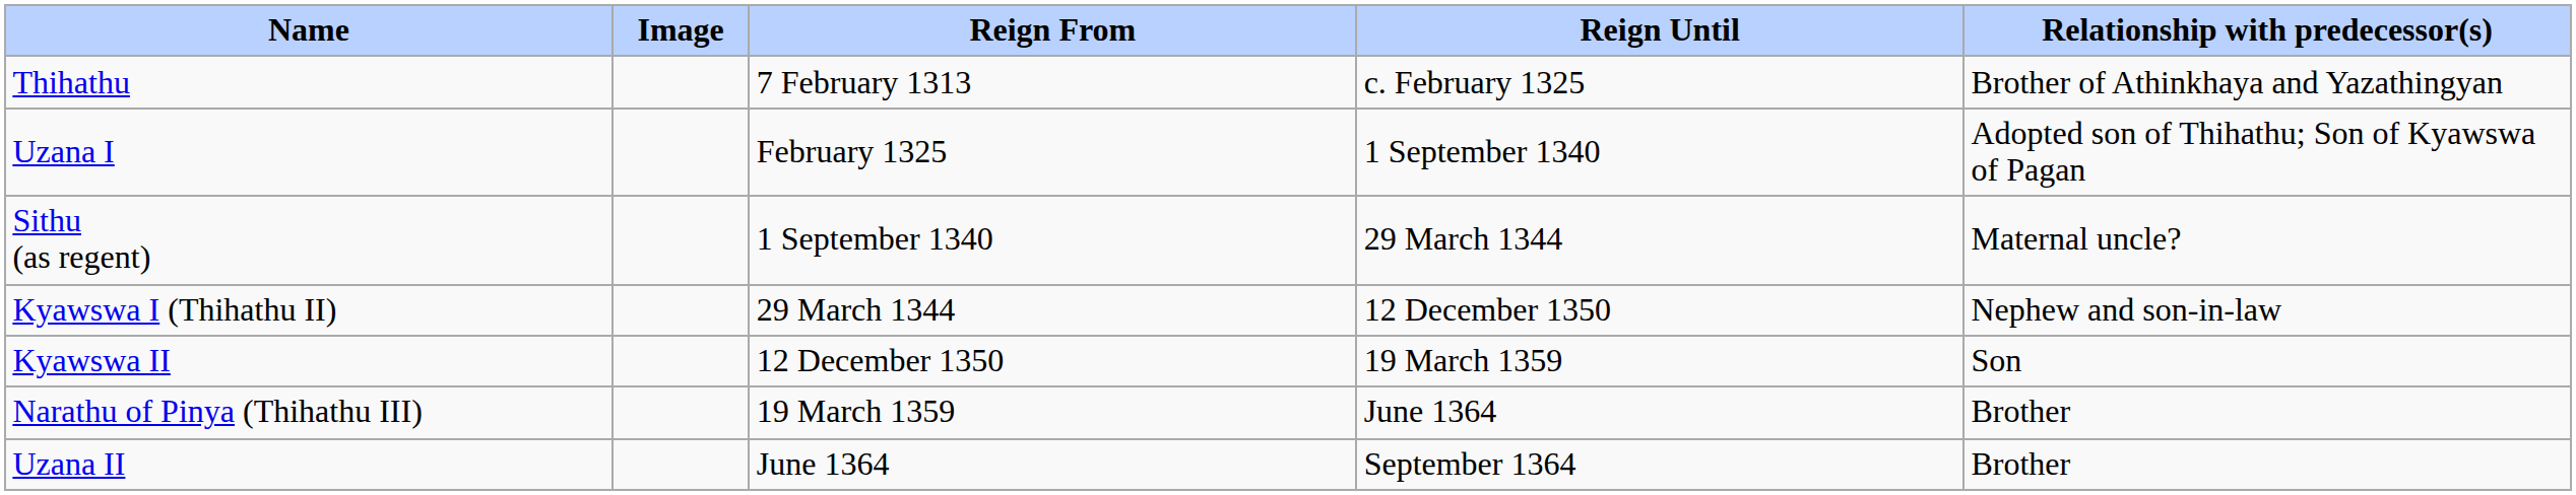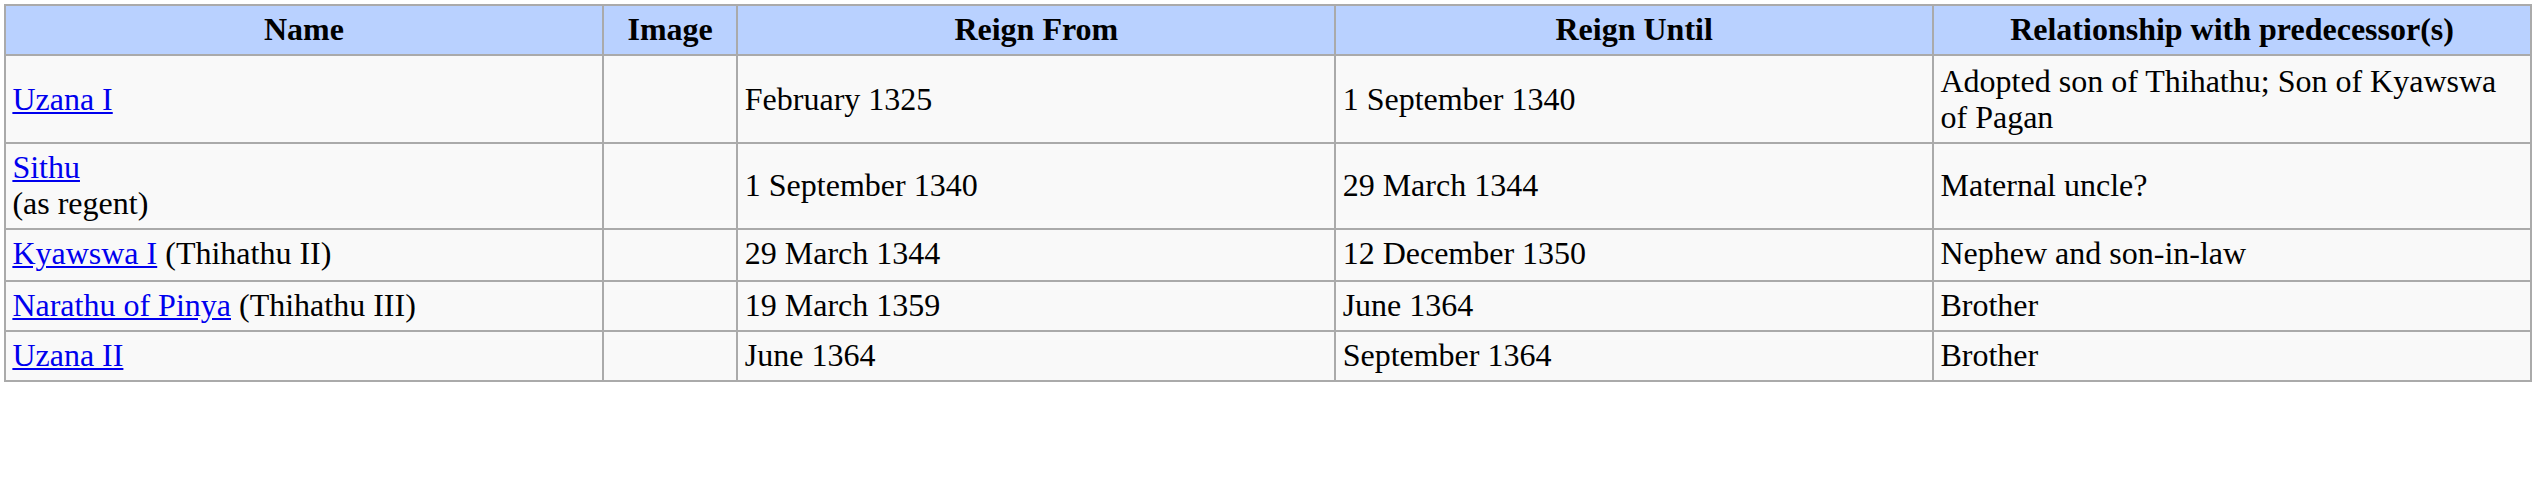- row: Thihathu | 7 February 1313 | c. February 1325 | Brother of Athinkhaya and Yazathingyan
- row: Kyawswa II | 12 December 1350 | 19 March 1359 | Son
